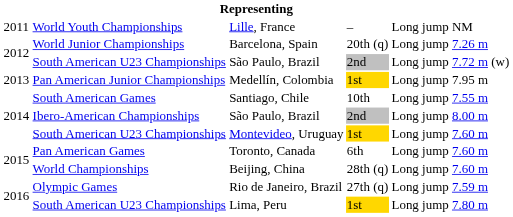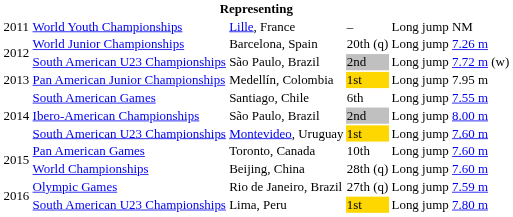Santiago, Chile | column 4: 10th -> 6th
Toronto, Canada | column 4: 6th -> 10th
